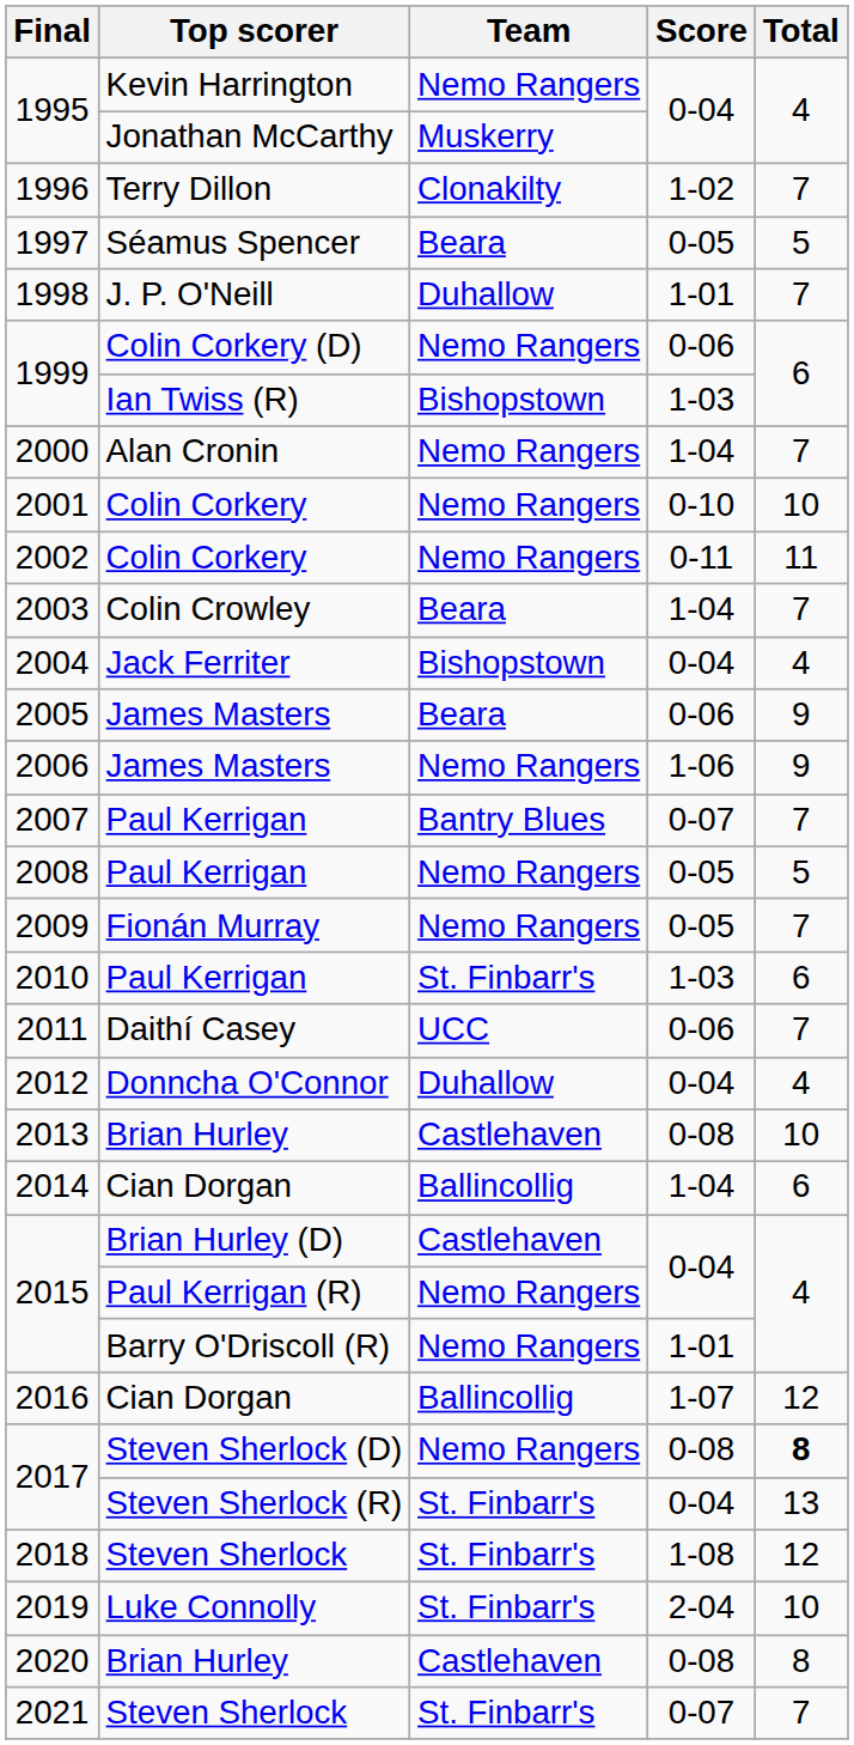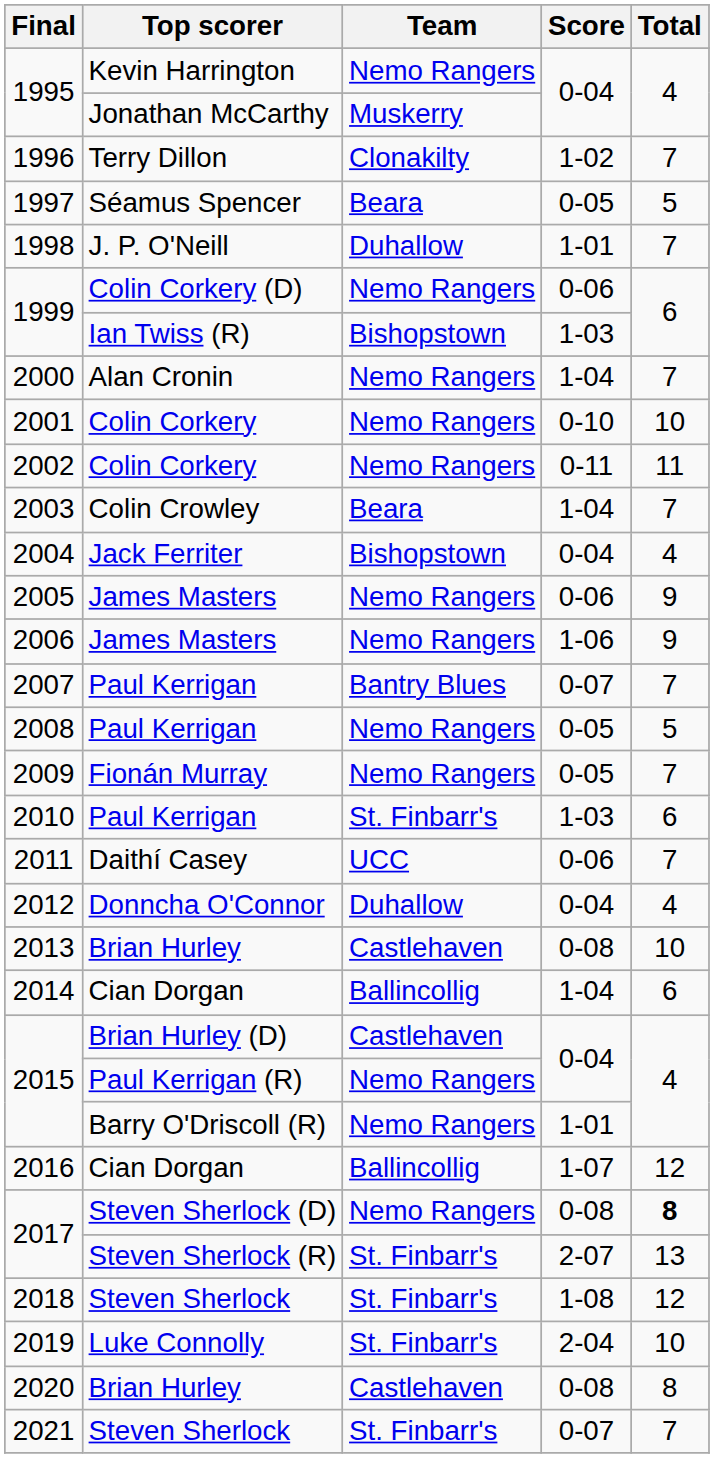2005 | Team: Beara -> Nemo Rangers
2017 / Steven Sherlock (R) | Score: 0-04 -> 2-07
